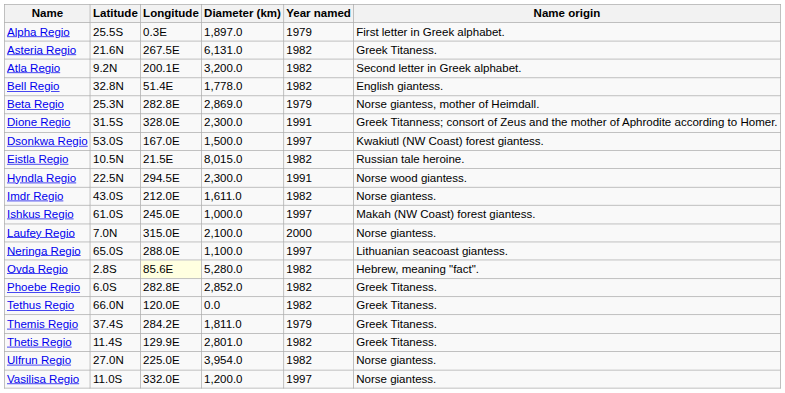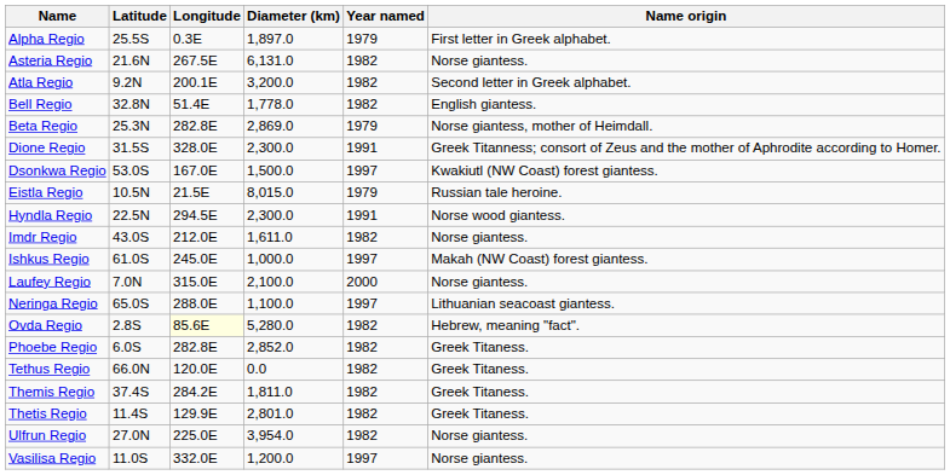Asteria Regio | Name origin: Greek Titaness. -> Norse giantess.
Eistla Regio | Year named: 1982 -> 1979
Themis Regio | Year named: 1979 -> 1982
